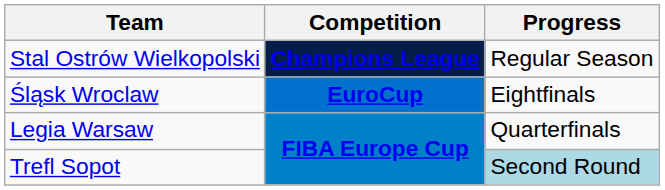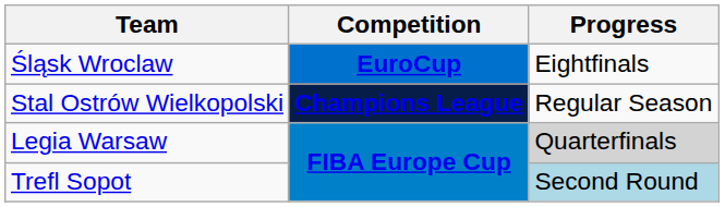rows swapped: Śląsk Wroclaw <-> Stal Ostrów Wielkopolski
Legia Warsaw | Progress: no background -> lightgrey background
